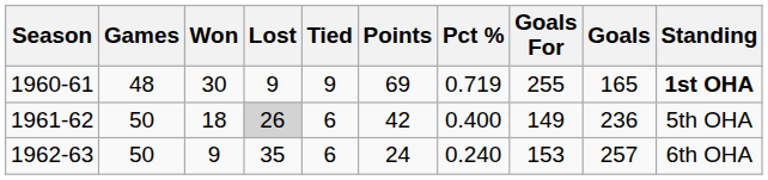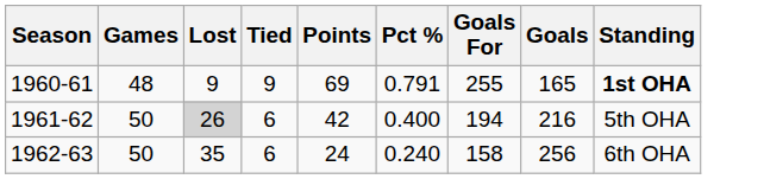- column: Won | 30 | 18 | 9
1960-61 | Pct %: 0.719 -> 0.791
1961-62 | Goals For: 149 -> 194
1961-62 | Goals: 236 -> 216
1962-63 | Goals For: 153 -> 158
1962-63 | Goals: 257 -> 256
